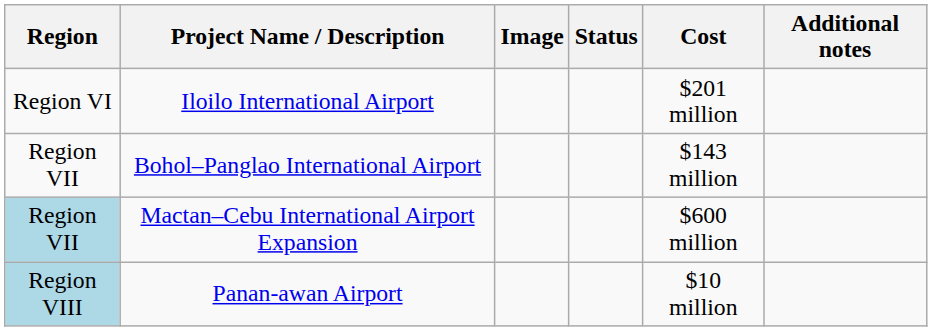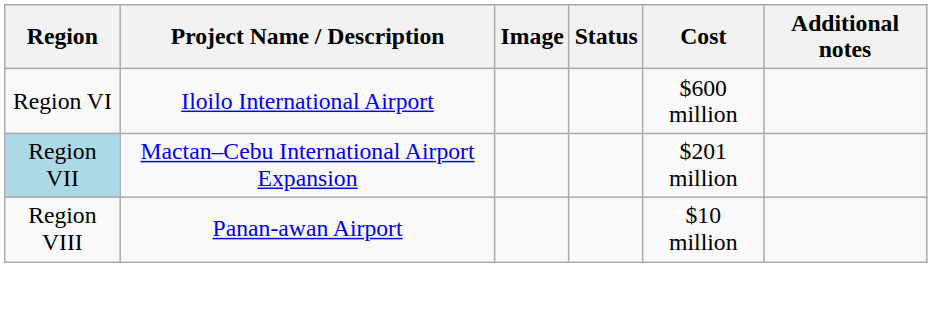Iloilo International Airport | Cost: $201 million -> $600 million
- row: Region VII | Bohol–Panglao International Airport | $143 million
Mactan–Cebu International Airport Expansion | Cost: $600 million -> $201 million
Panan-awan Airport | Region: lightblue background -> no background
